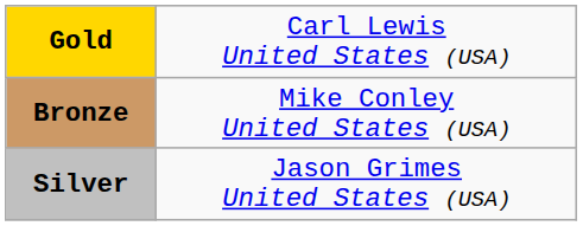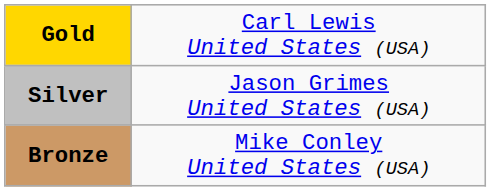rows swapped: Silver <-> Bronze
